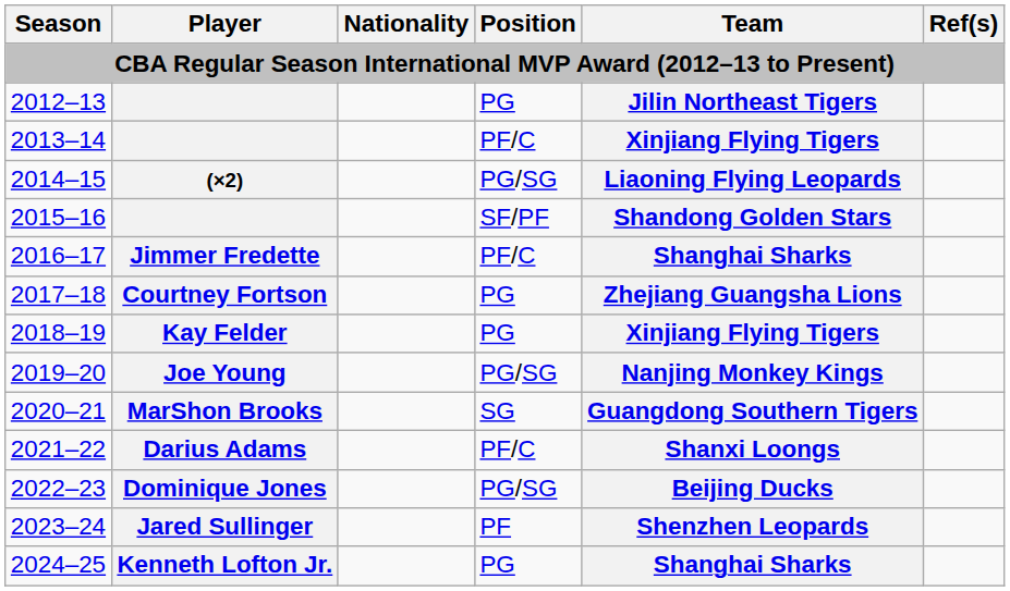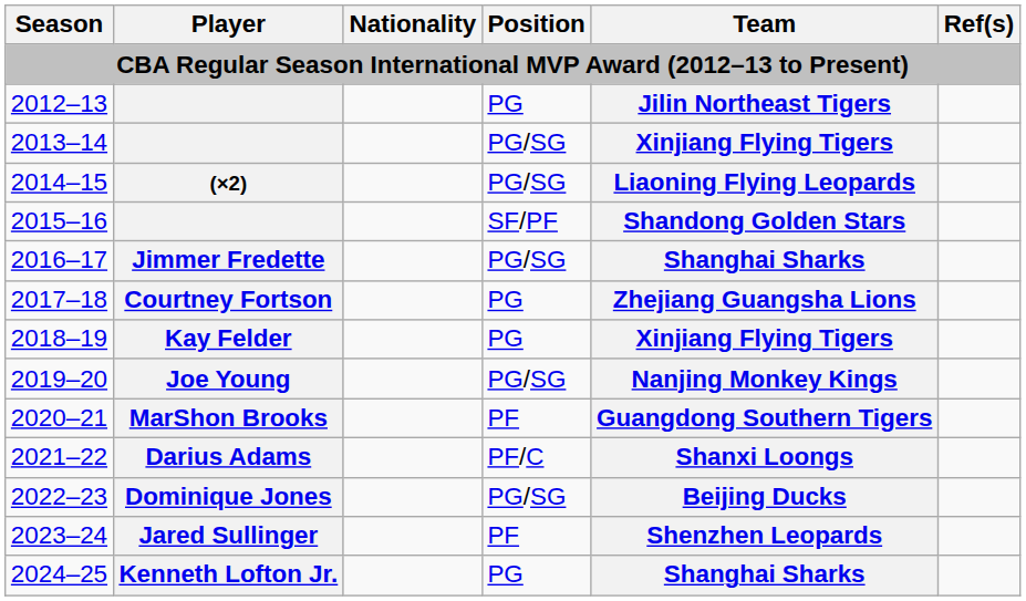2013–14 | Position: PF/C -> PG/SG
2016–17 | Position: PF/C -> PG/SG
2020–21 | Position: SG -> PF
